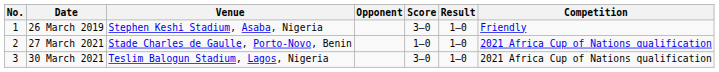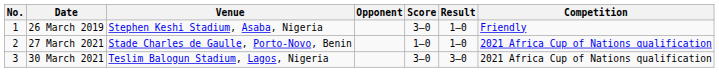30 March 2021 | Result: 1–0 -> 3–0
